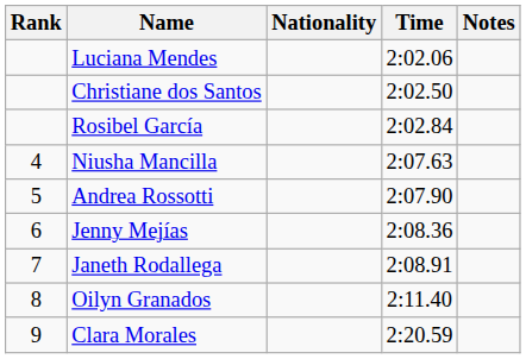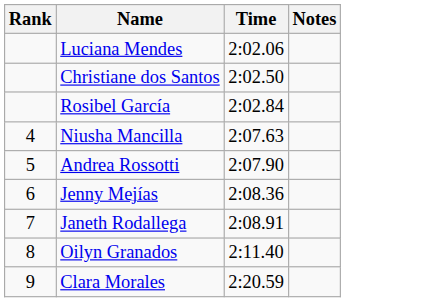- column: Nationality
